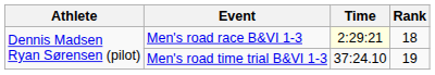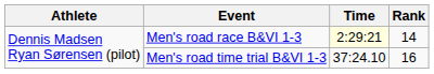Men's road race B&VI 1-3 | Rank: 18 -> 14
Men's road time trial B&VI 1-3 | Rank: 19 -> 16
